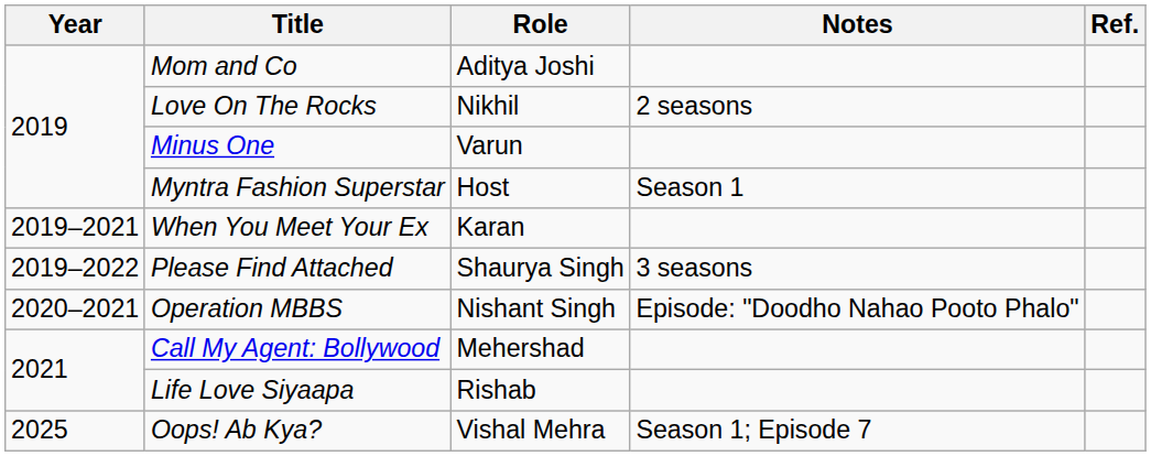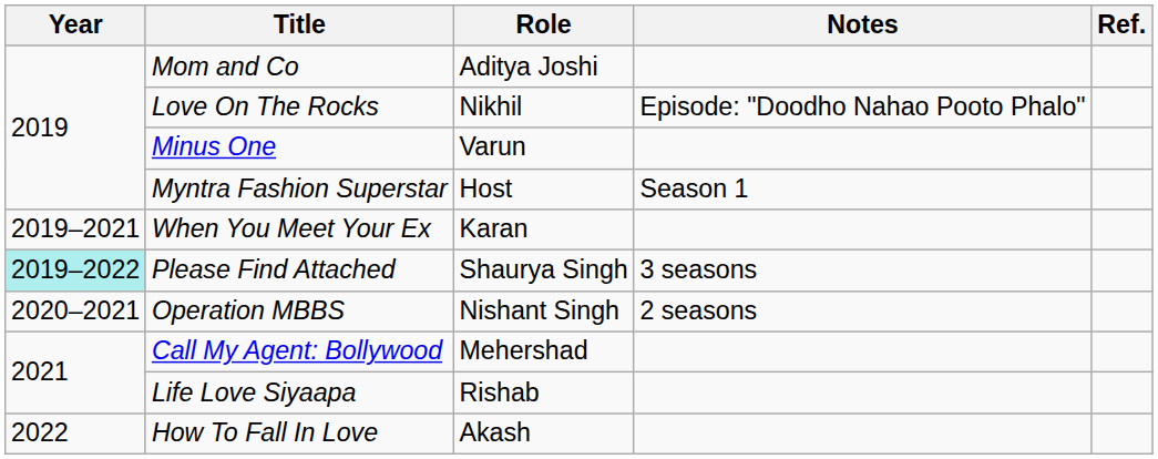Love On The Rocks | Notes: 2 seasons -> Episode: "Doodho Nahao Pooto Phalo"
Please Find Attached | Year: no background -> paleturquoise background
Operation MBBS | Notes: Episode: "Doodho Nahao Pooto Phalo" -> 2 seasons
+ row: 2022 | How To Fall In Love | Akash
- row: 2025 | Oops! Ab Kya? | Vishal Mehra | Season 1; Episode 7
